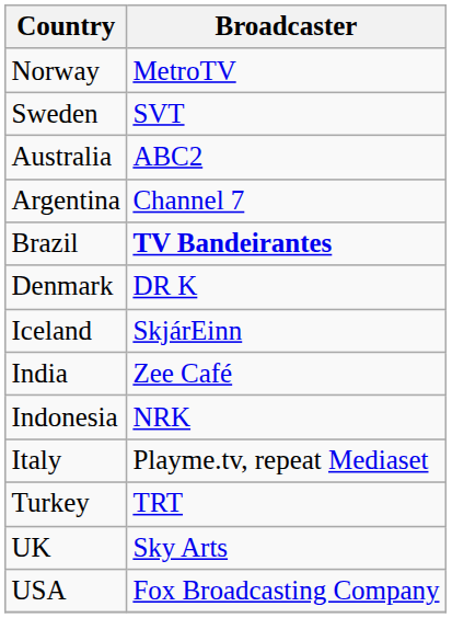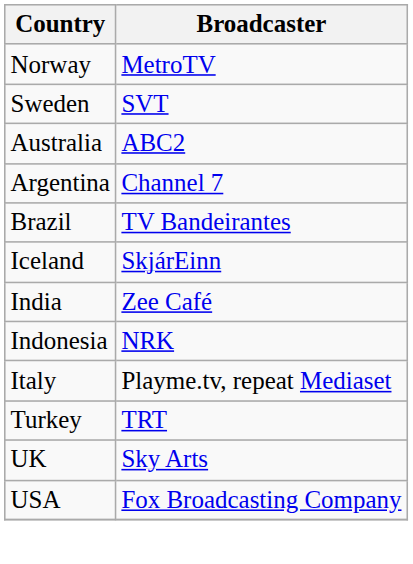Brazil | Broadcaster: bold -> normal
- row: Denmark | DR K
